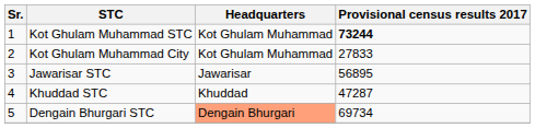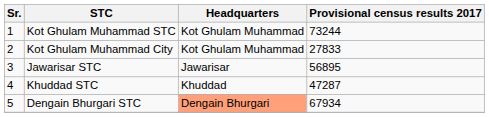Kot Ghulam Muhammad STC | Provisional census results 2017: bold -> normal
Dengain Bhurgari STC | Provisional census results 2017: 69734 -> 67934
